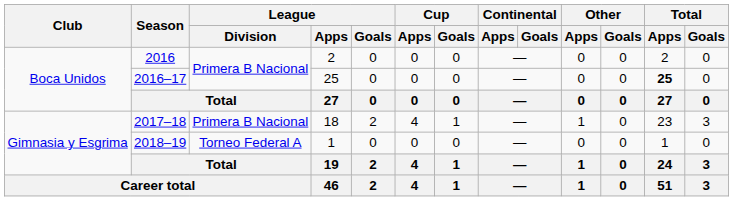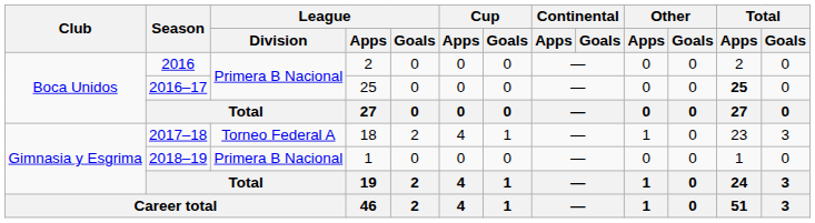2017–18 | League / Division: Primera B Nacional -> Torneo Federal A
2018–19 | League / Division: Torneo Federal A -> Primera B Nacional
